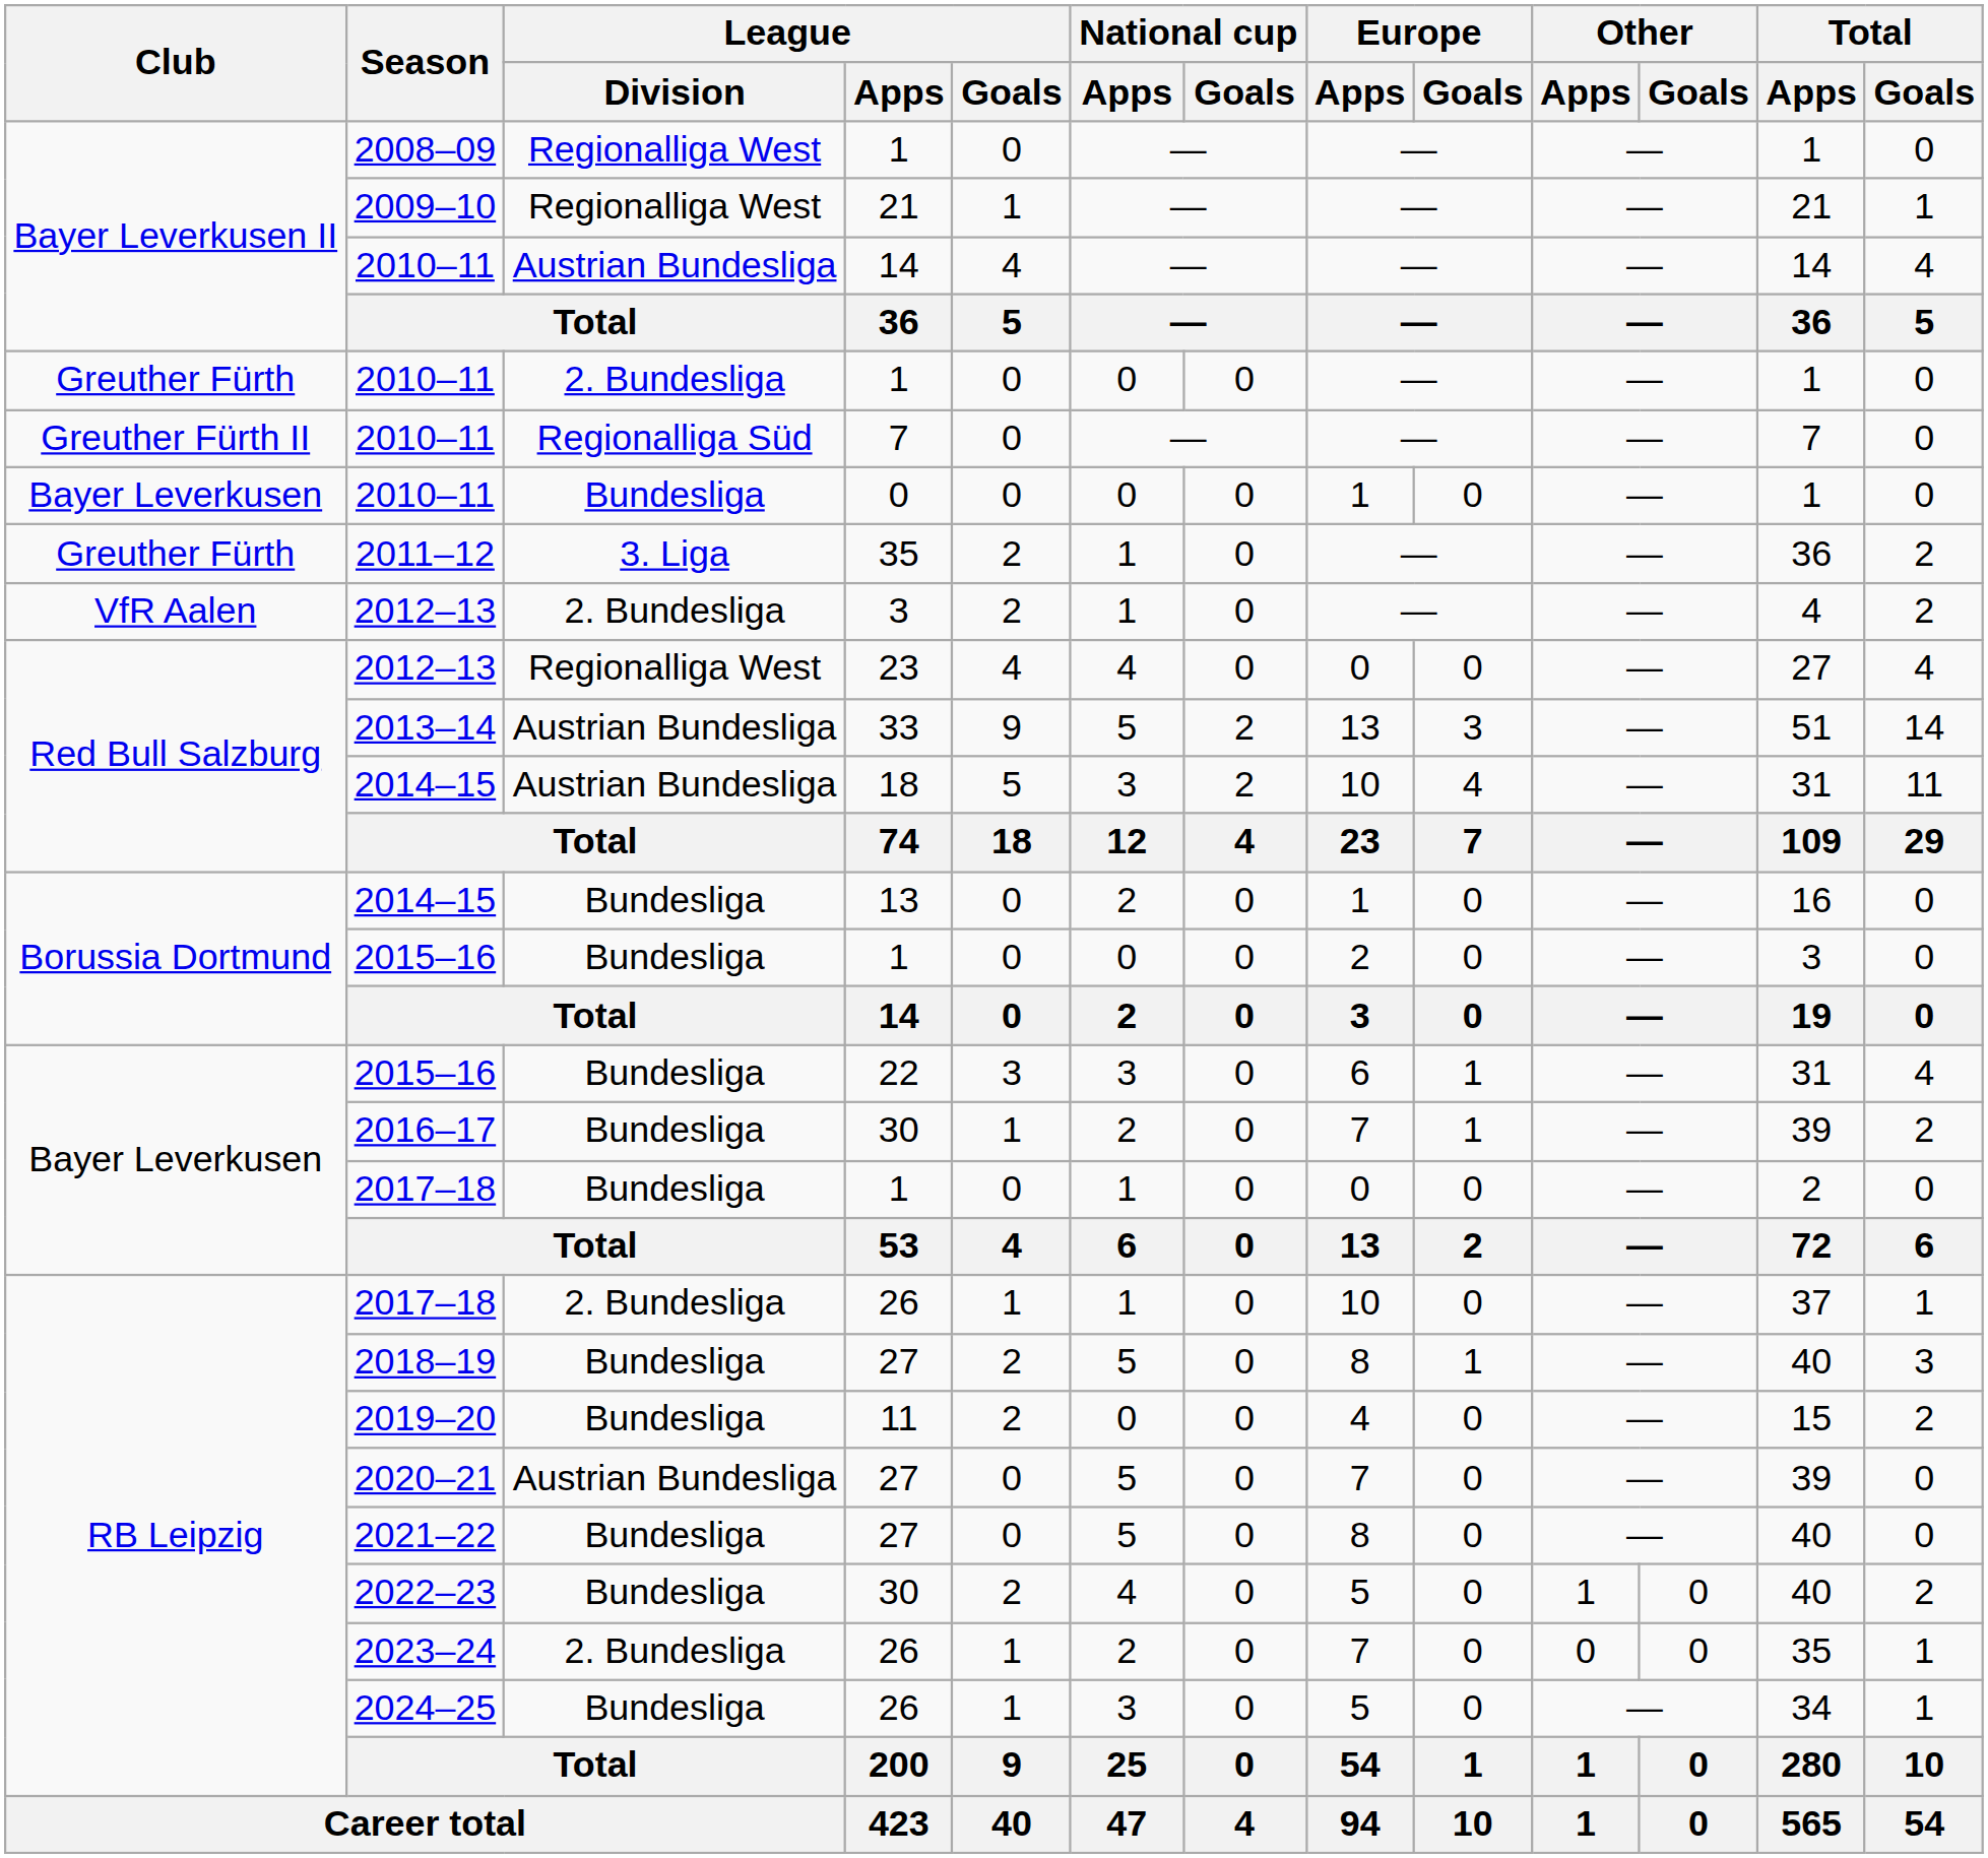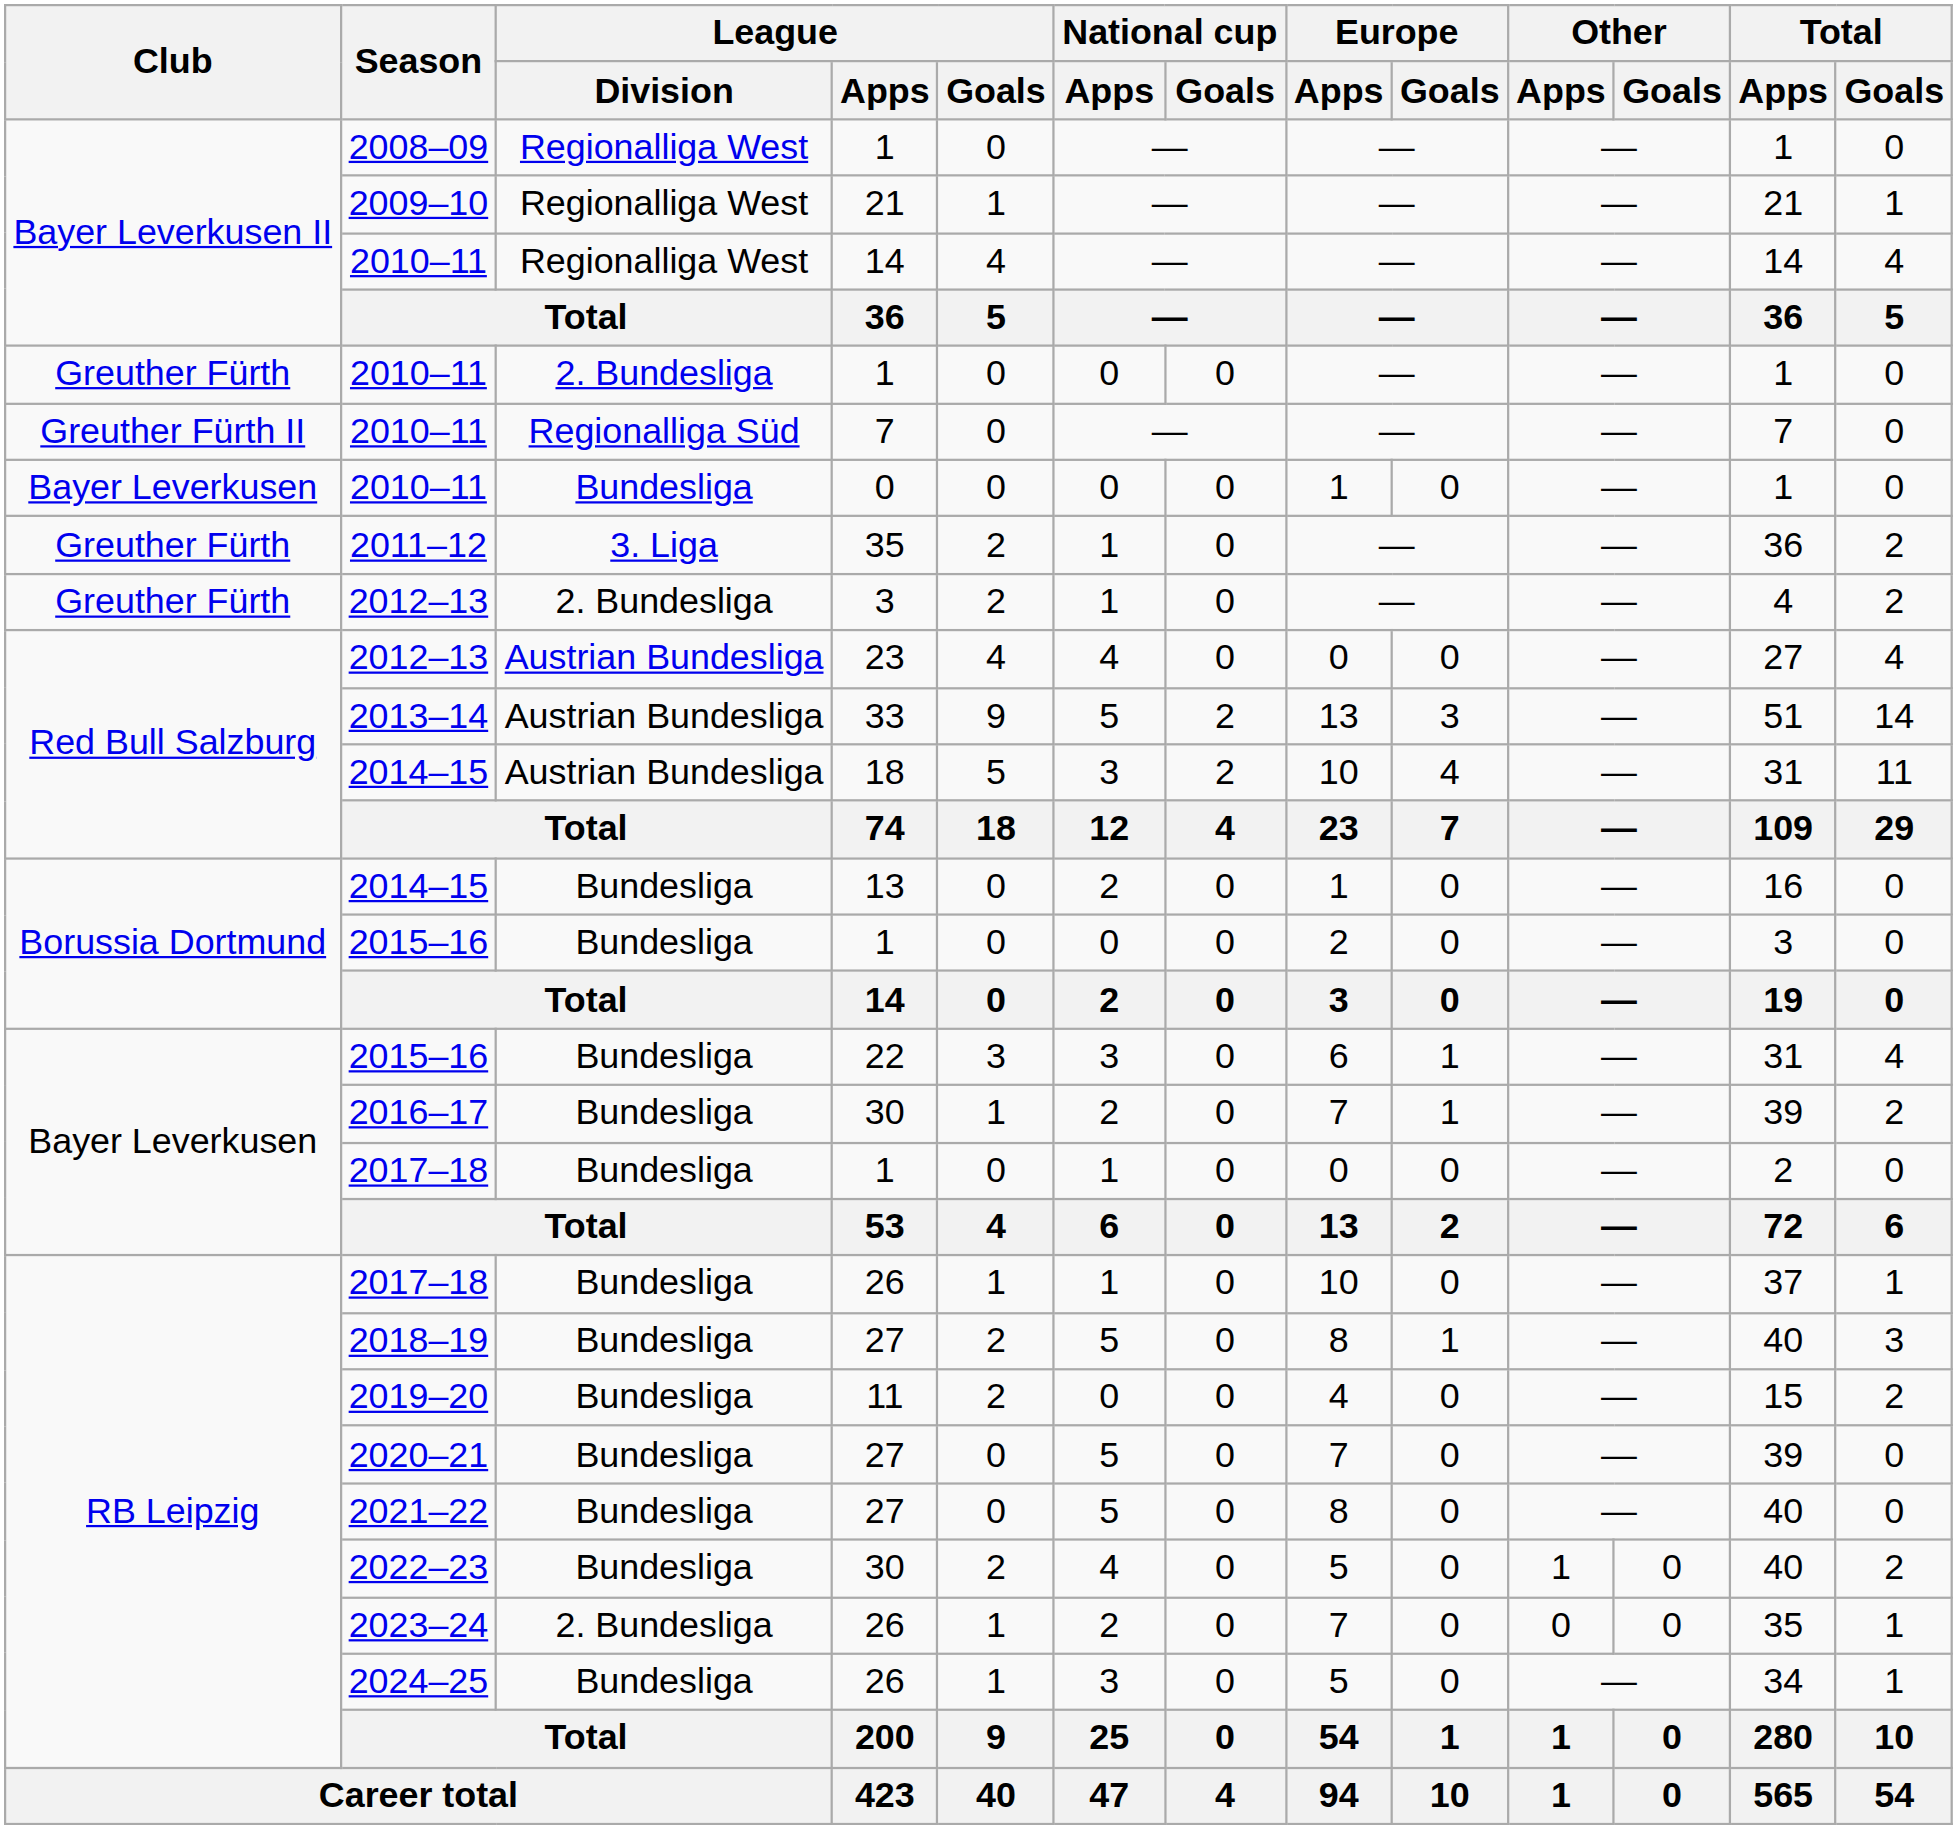2010–11 / 14 | League / Division: Austrian Bundesliga -> Regionalliga West
2012–13 / 3 | Club: VfR Aalen -> Greuther Fürth
2012–13 / 23 | League / Division: Regionalliga West -> Austrian Bundesliga
2017–18 / 26 | League / Division: 2. Bundesliga -> Bundesliga
2020–21 | League / Division: Austrian Bundesliga -> Bundesliga
